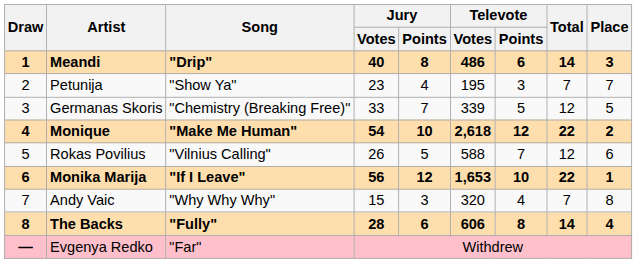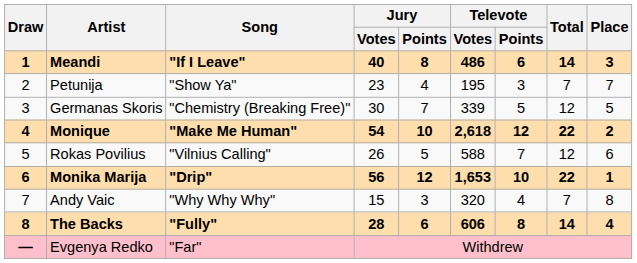Meandi | Song: "Drip" -> "If I Leave"
Germanas Skoris | Jury / Votes: 33 -> 30
Monika Marija | Song: "If I Leave" -> "Drip"
